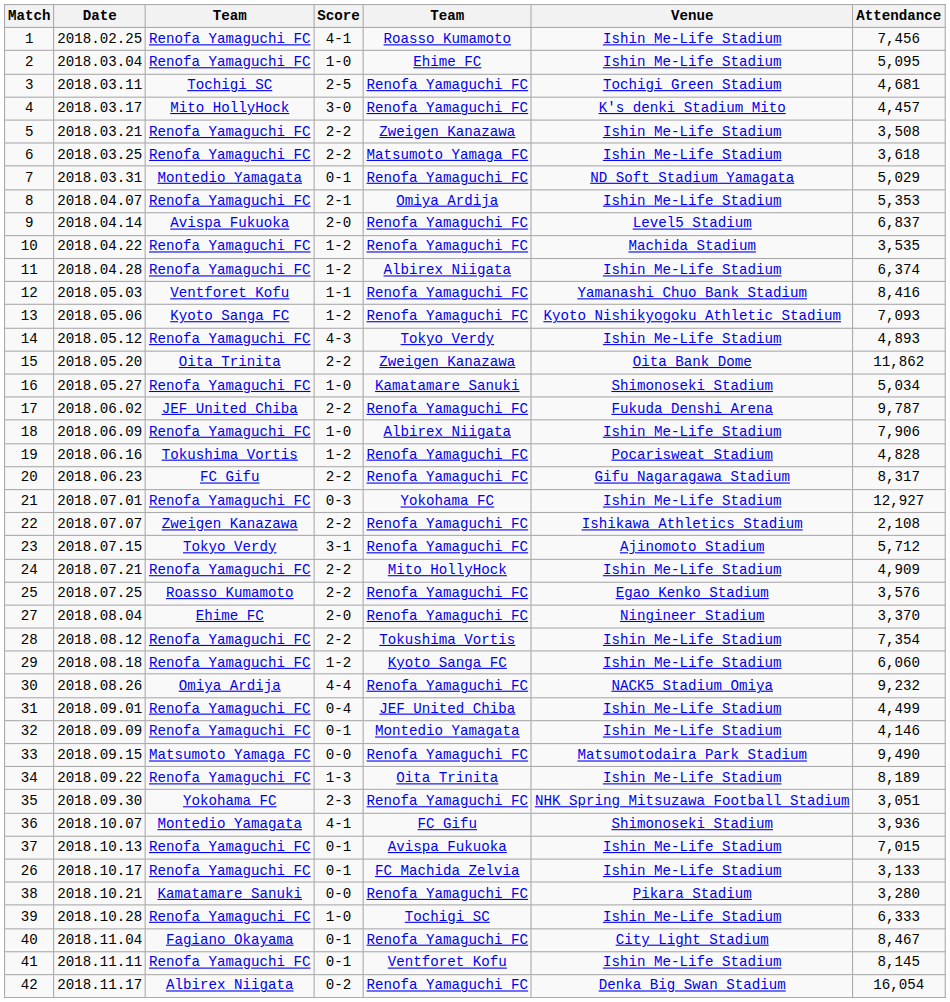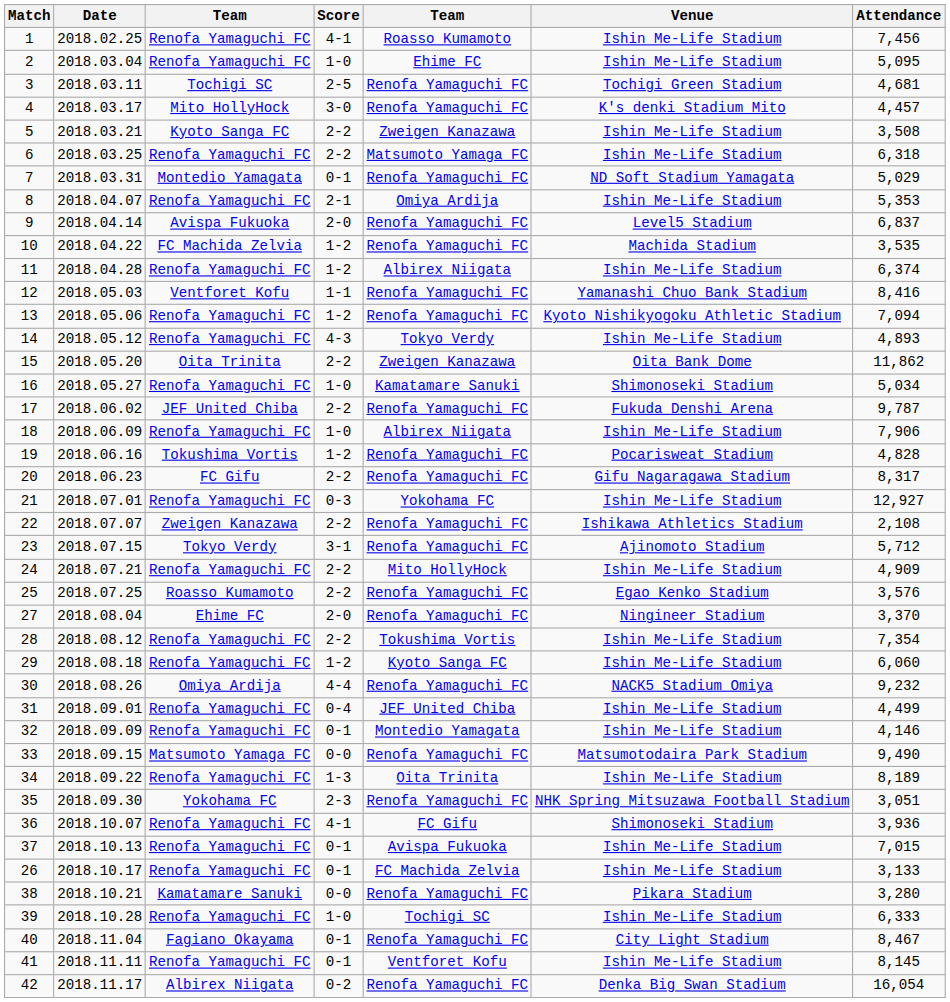5 | column 3: Renofa Yamaguchi FC -> Kyoto Sanga FC
6 | Attendance: 3,618 -> 6,318
10 | column 3: Renofa Yamaguchi FC -> FC Machida Zelvia
13 | column 3: Kyoto Sanga FC -> Renofa Yamaguchi FC
13 | Attendance: 7,093 -> 7,094
36 | column 3: Montedio Yamagata -> Renofa Yamaguchi FC
